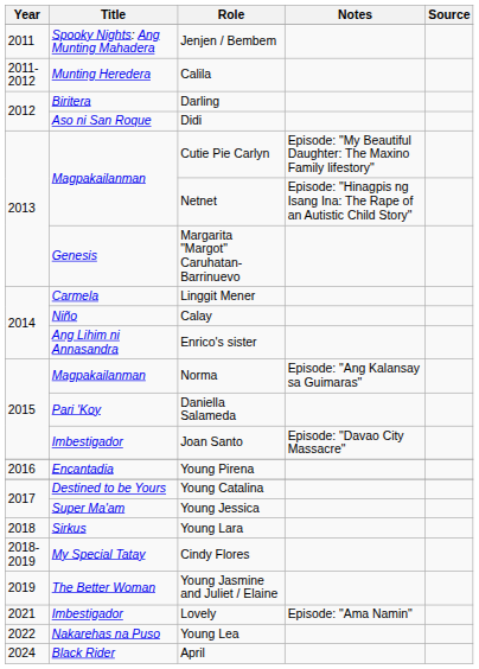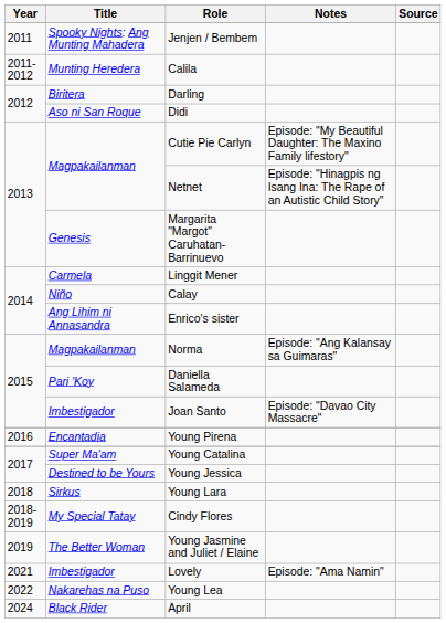Young Catalina | Title: Destined to be Yours -> Super Ma'am
Young Jessica | Title: Super Ma'am -> Destined to be Yours
